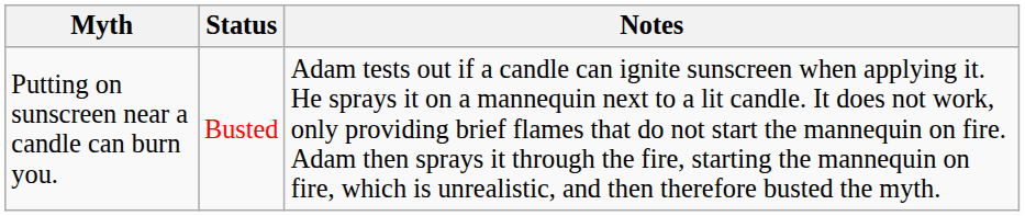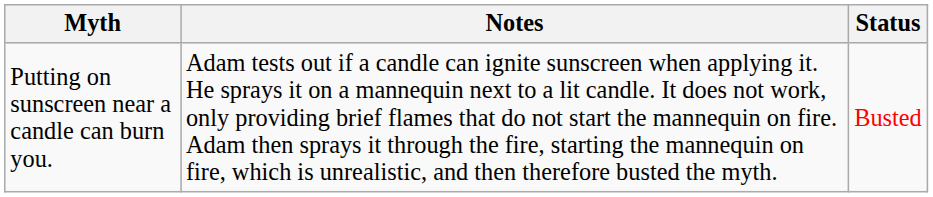columns swapped: Status <-> Notes
